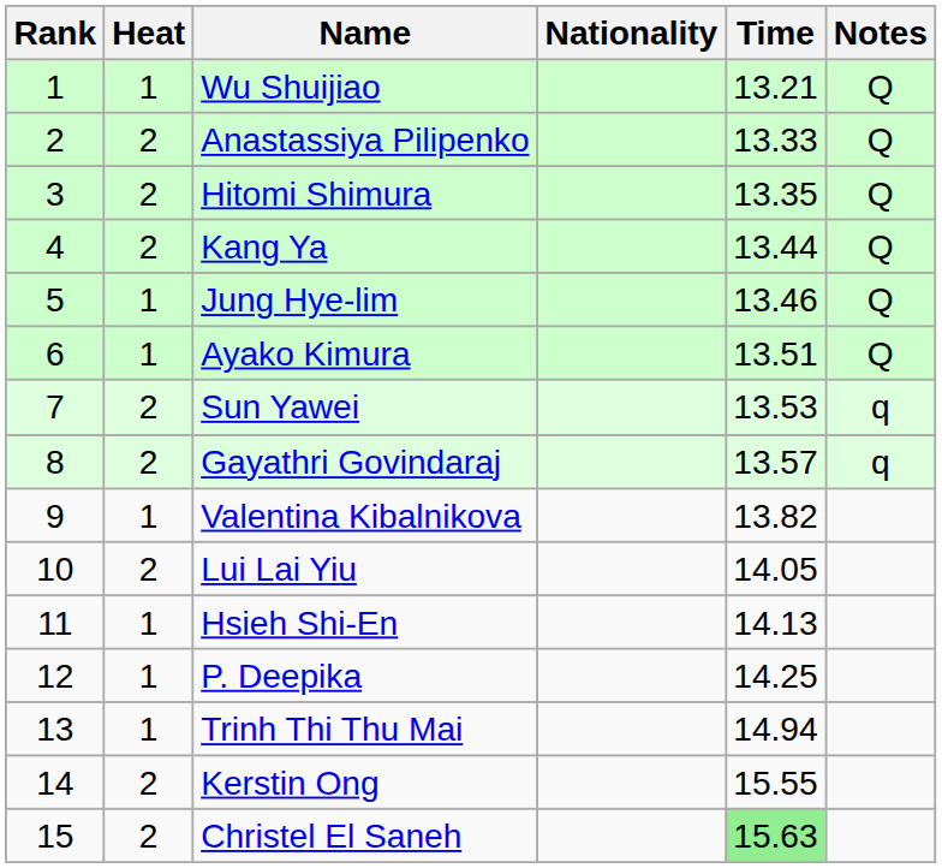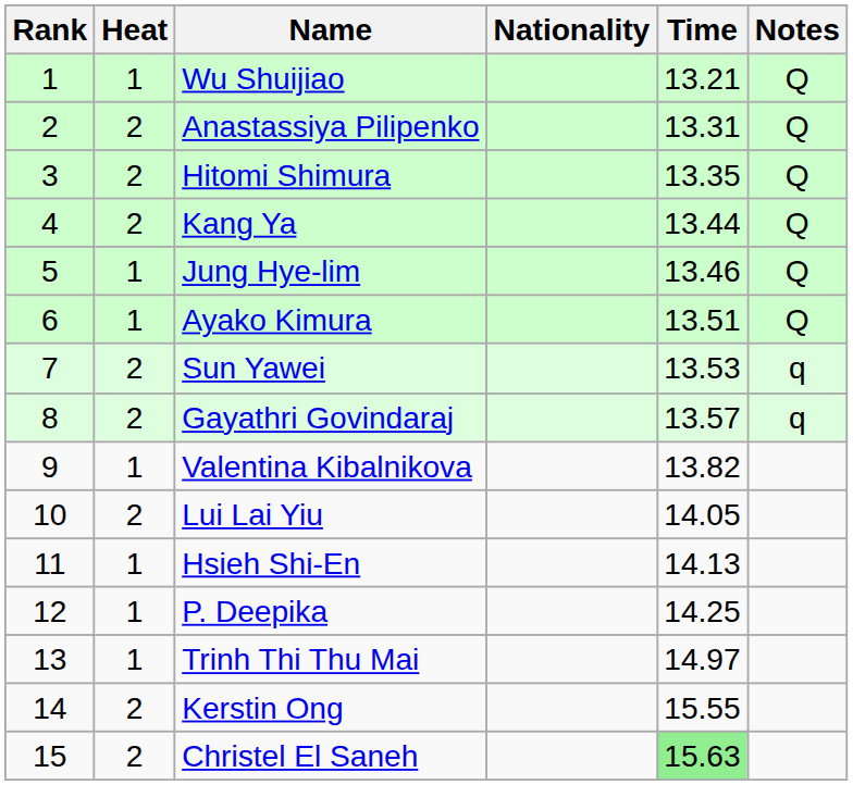Anastassiya Pilipenko | Time: 13.33 -> 13.31
Trinh Thi Thu Mai | Time: 14.94 -> 14.97
